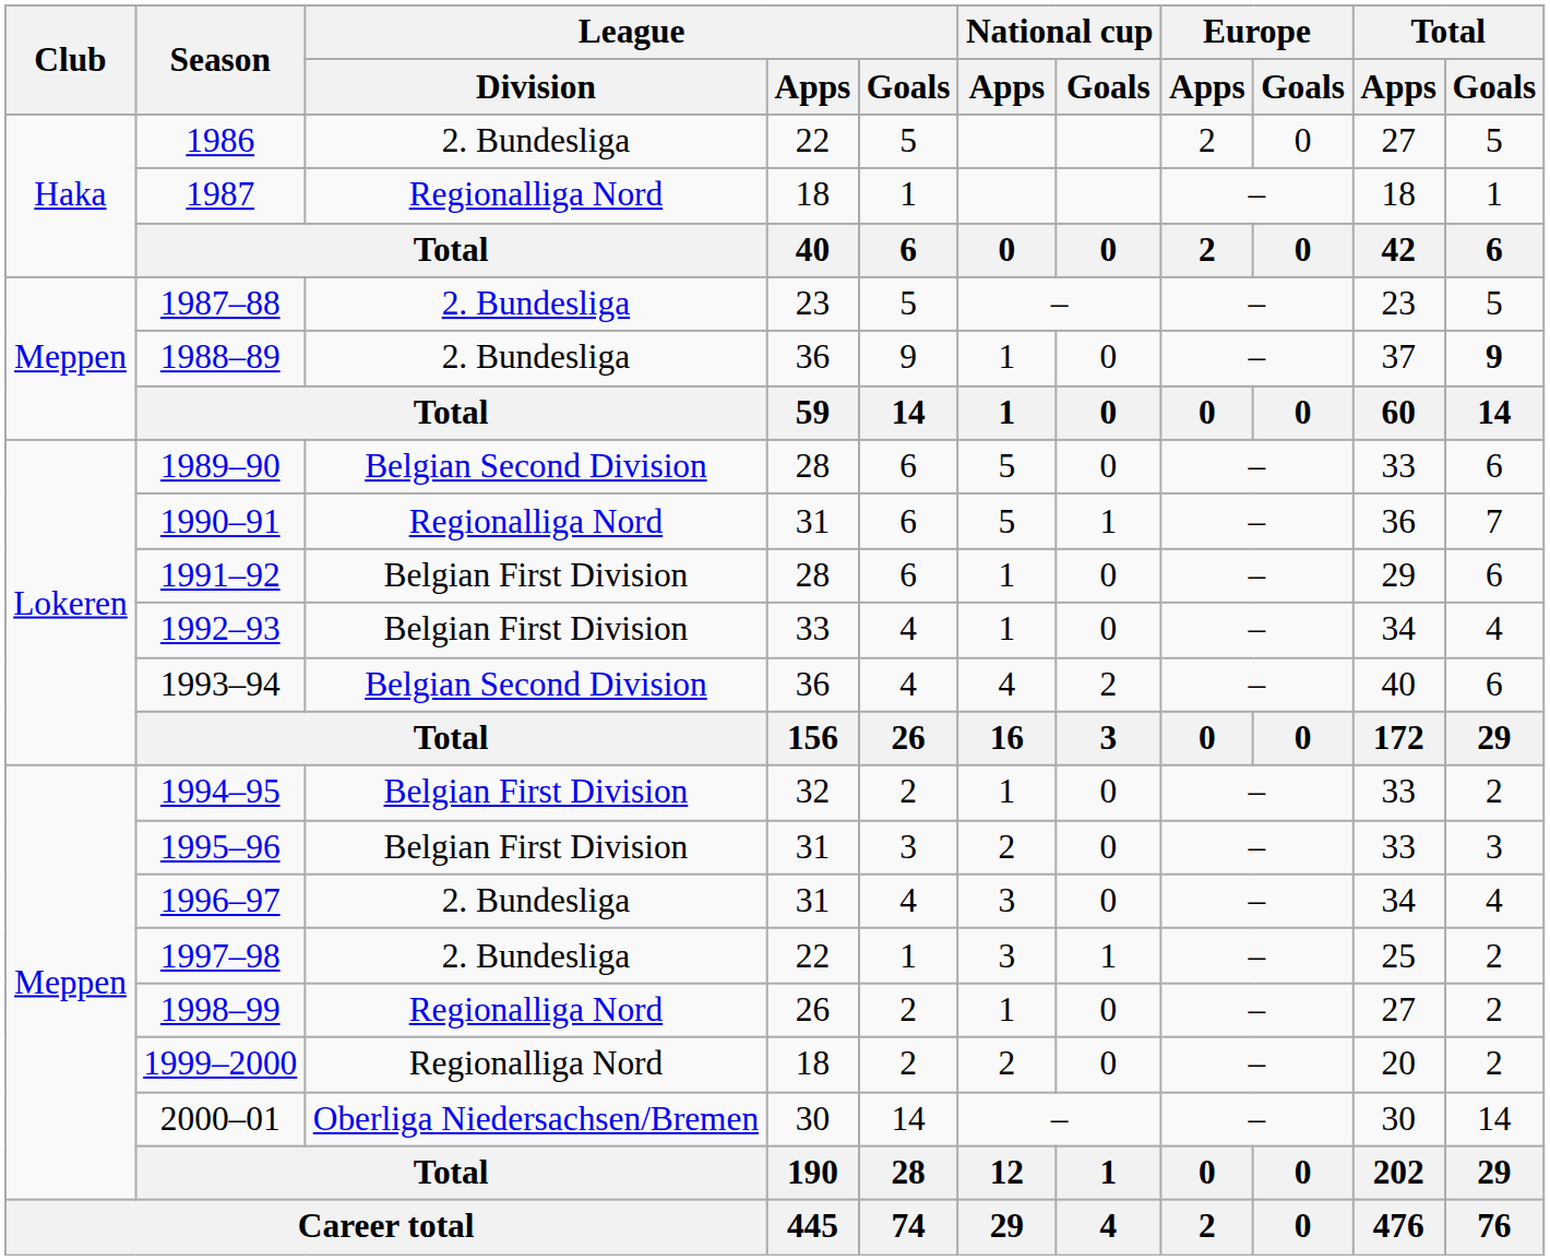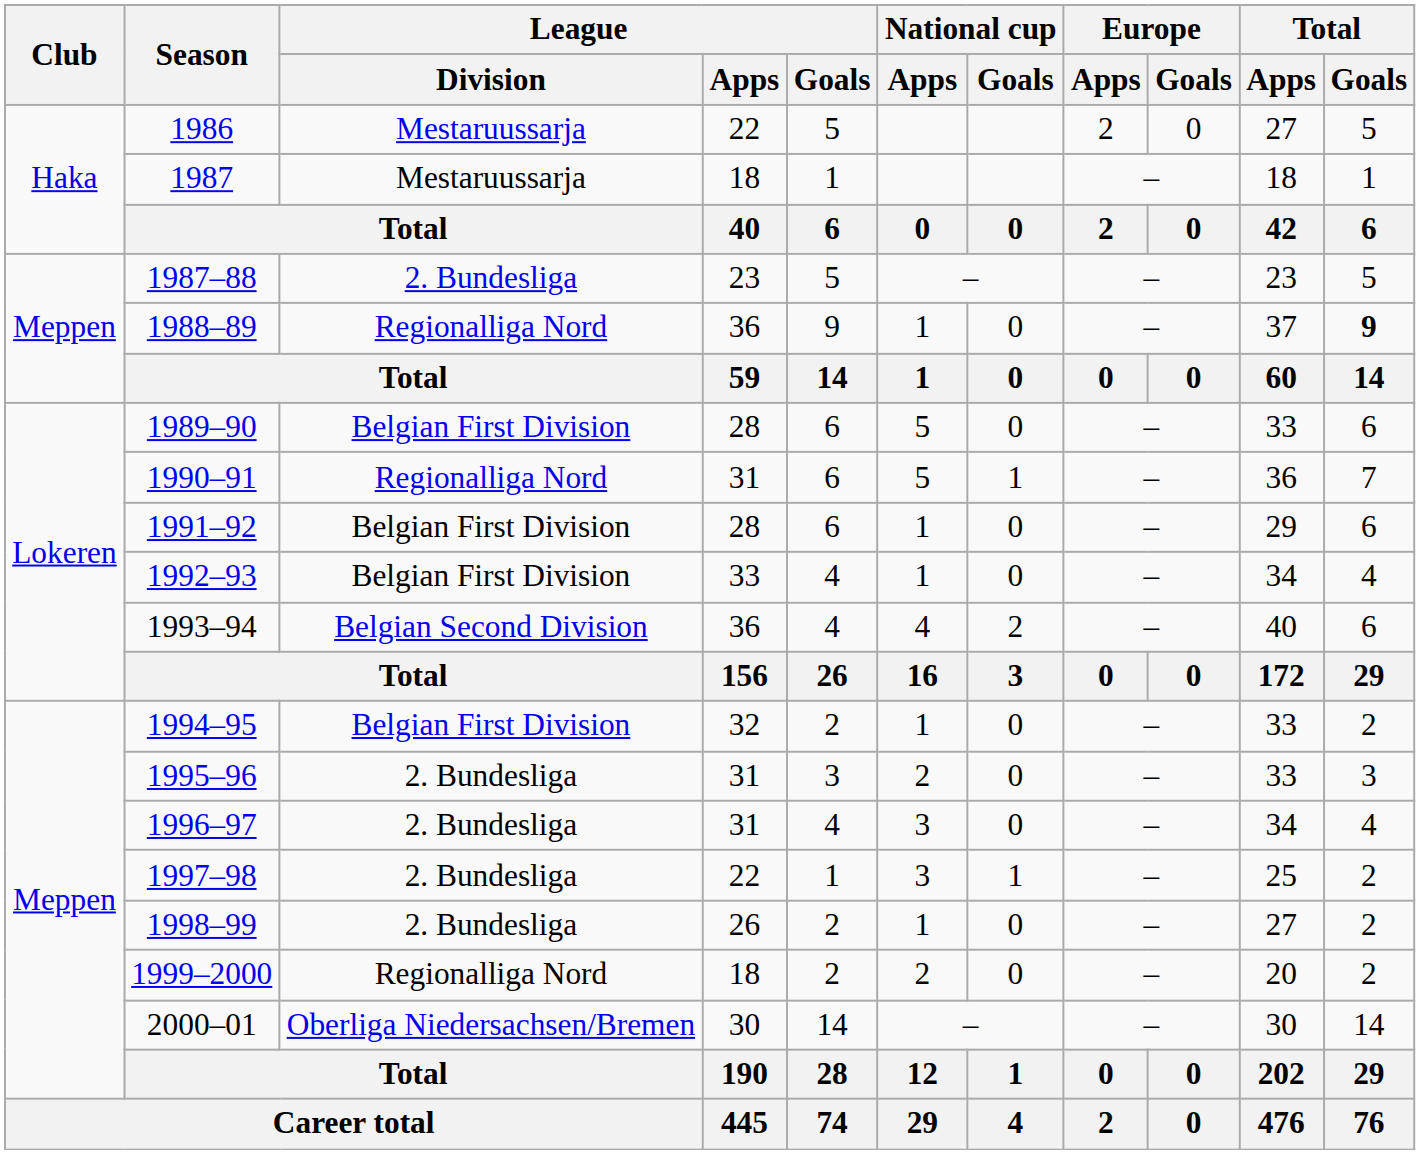1986 | League / Division: 2. Bundesliga -> Mestaruussarja
1987 | League / Division: Regionalliga Nord -> Mestaruussarja
1988–89 | League / Division: 2. Bundesliga -> Regionalliga Nord
1989–90 | League / Division: Belgian Second Division -> Belgian First Division
1995–96 | League / Division: Belgian First Division -> 2. Bundesliga
1998–99 | League / Division: Regionalliga Nord -> 2. Bundesliga
